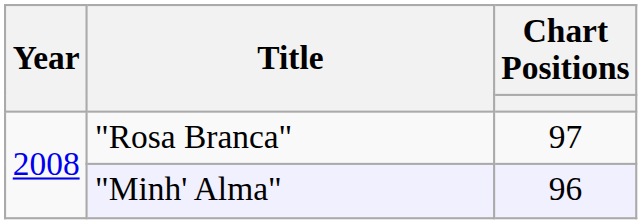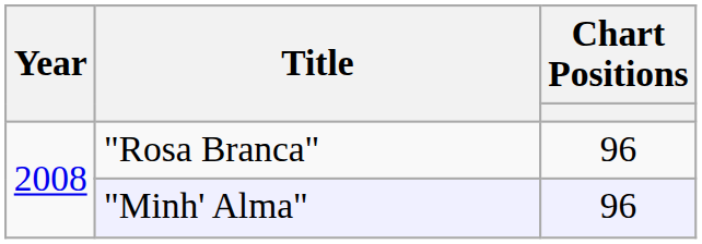"Rosa Branca" | Chart Positions: 97 -> 96
